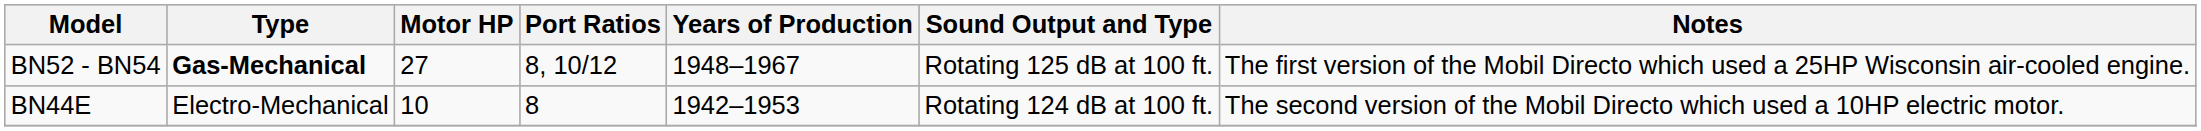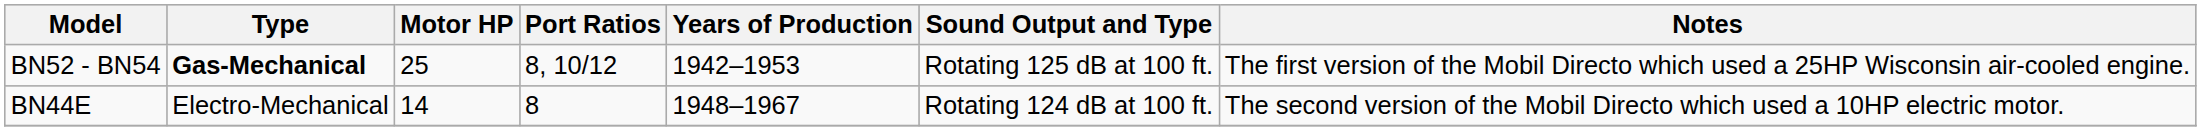BN52 - BN54 | Motor HP: 27 -> 25
BN52 - BN54 | Years of Production: 1948–1967 -> 1942–1953
BN44E | Motor HP: 10 -> 14
BN44E | Years of Production: 1942–1953 -> 1948–1967
